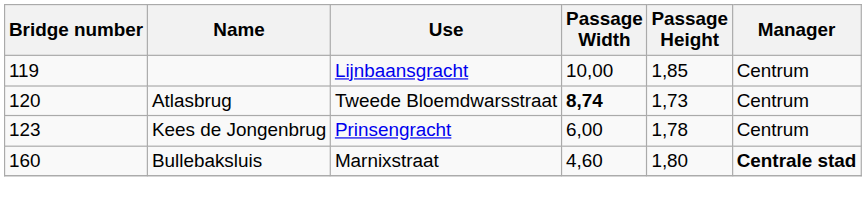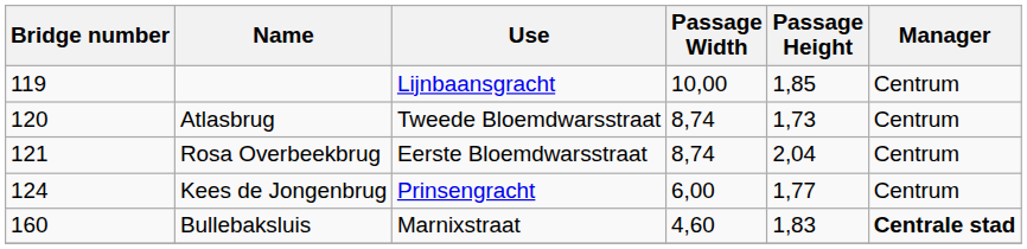Atlasbrug | Passage Width: bold -> normal
+ row: 121 | Rosa Overbeekbrug | Eerste Bloemdwarsstraat | 8,74 | 2,04 | Centrum
Kees de Jongenbrug | Bridge number: 123 -> 124
Kees de Jongenbrug | Passage Height: 1,78 -> 1,77
Bullebaksluis | Passage Height: 1,80 -> 1,83
